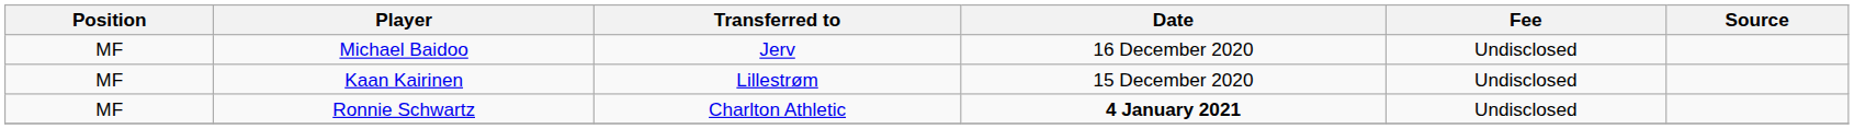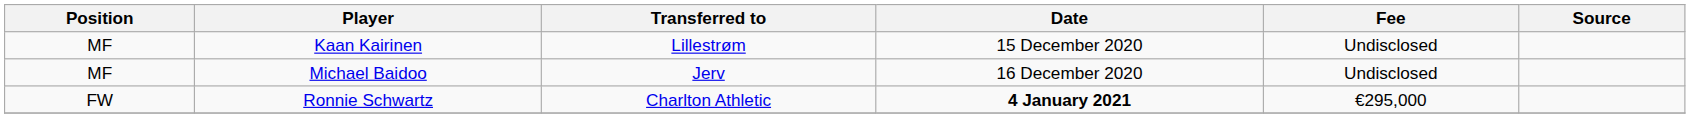rows swapped: Kaan Kairinen <-> Michael Baidoo
Ronnie Schwartz | Position: MF -> FW
Ronnie Schwartz | Fee: Undisclosed -> €295,000
